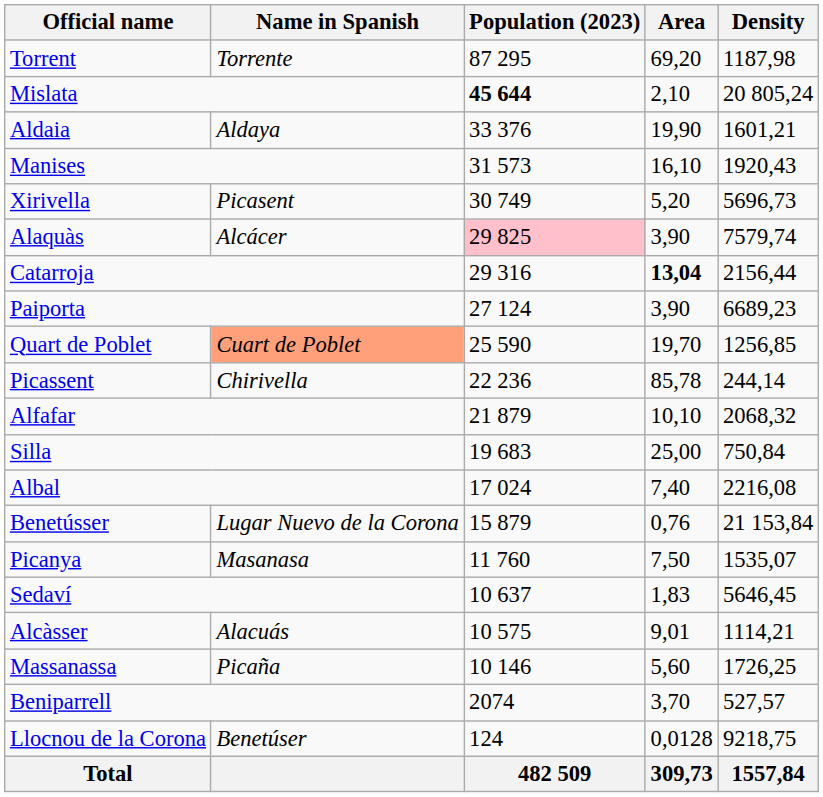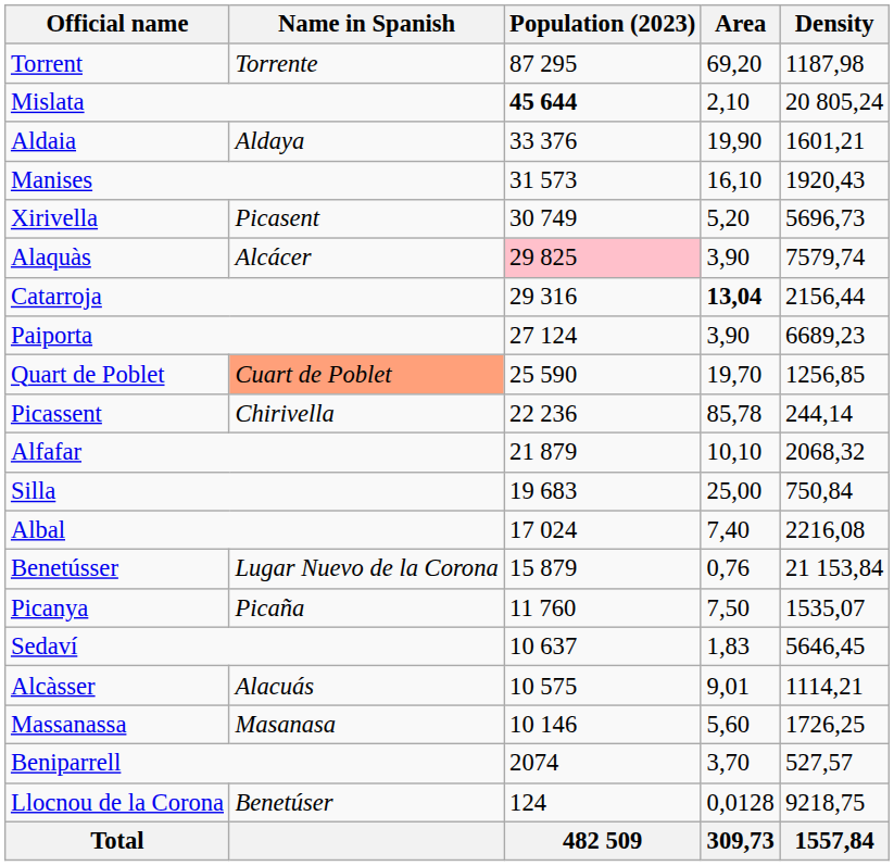Picanya | Name in Spanish: Masanasa -> Picaña
Massanassa | Name in Spanish: Picaña -> Masanasa
